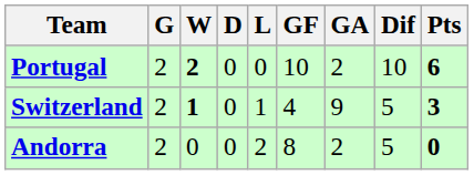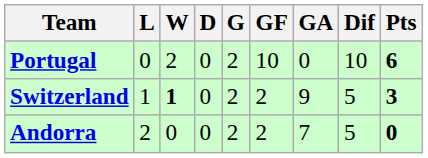columns swapped: G <-> L
Portugal | W: bold -> normal
Portugal | GA: 2 -> 0
Switzerland | GF: 4 -> 2
Andorra | GF: 8 -> 2
Andorra | GA: 2 -> 7
